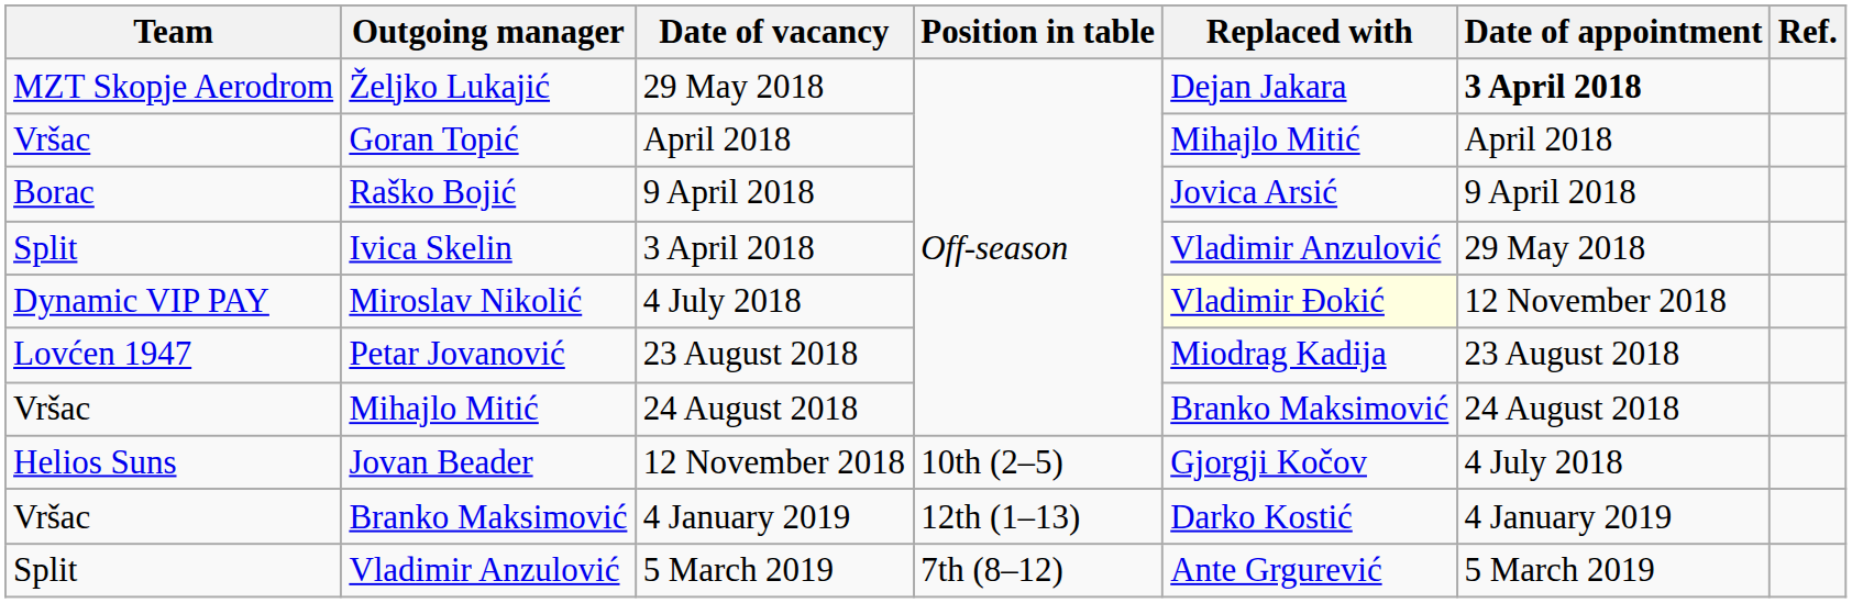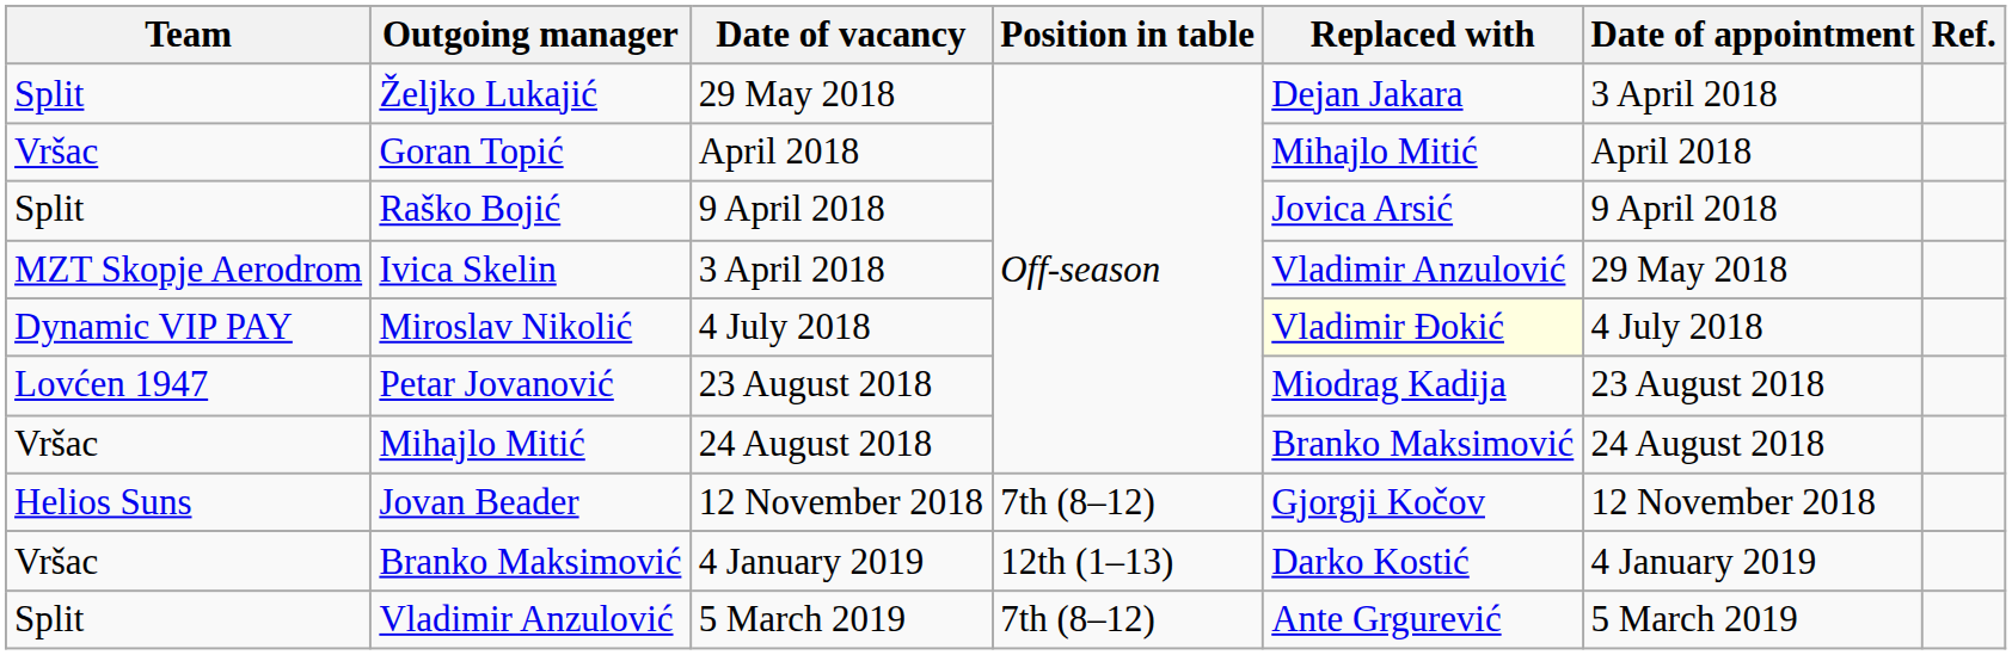Željko Lukajić | Team: MZT Skopje Aerodrom -> Split
Željko Lukajić | Date of appointment: bold -> normal
Raško Bojić | Team: Borac -> Split
Ivica Skelin | Team: Split -> MZT Skopje Aerodrom
Miroslav Nikolić | Date of appointment: 12 November 2018 -> 4 July 2018
Jovan Beader | Position in table: 10th (2–5) -> 7th (8–12)
Jovan Beader | Date of appointment: 4 July 2018 -> 12 November 2018
